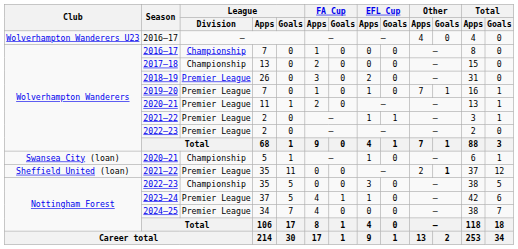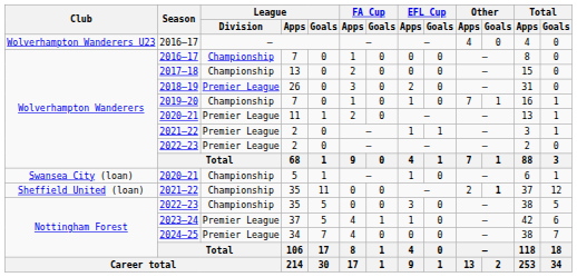2019–20 / 7 | League / Division: Premier League -> Championship
2021–22 / 35 | League / Division: Premier League -> Championship
